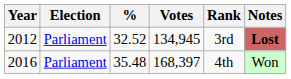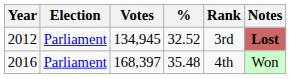columns swapped: Votes <-> %
